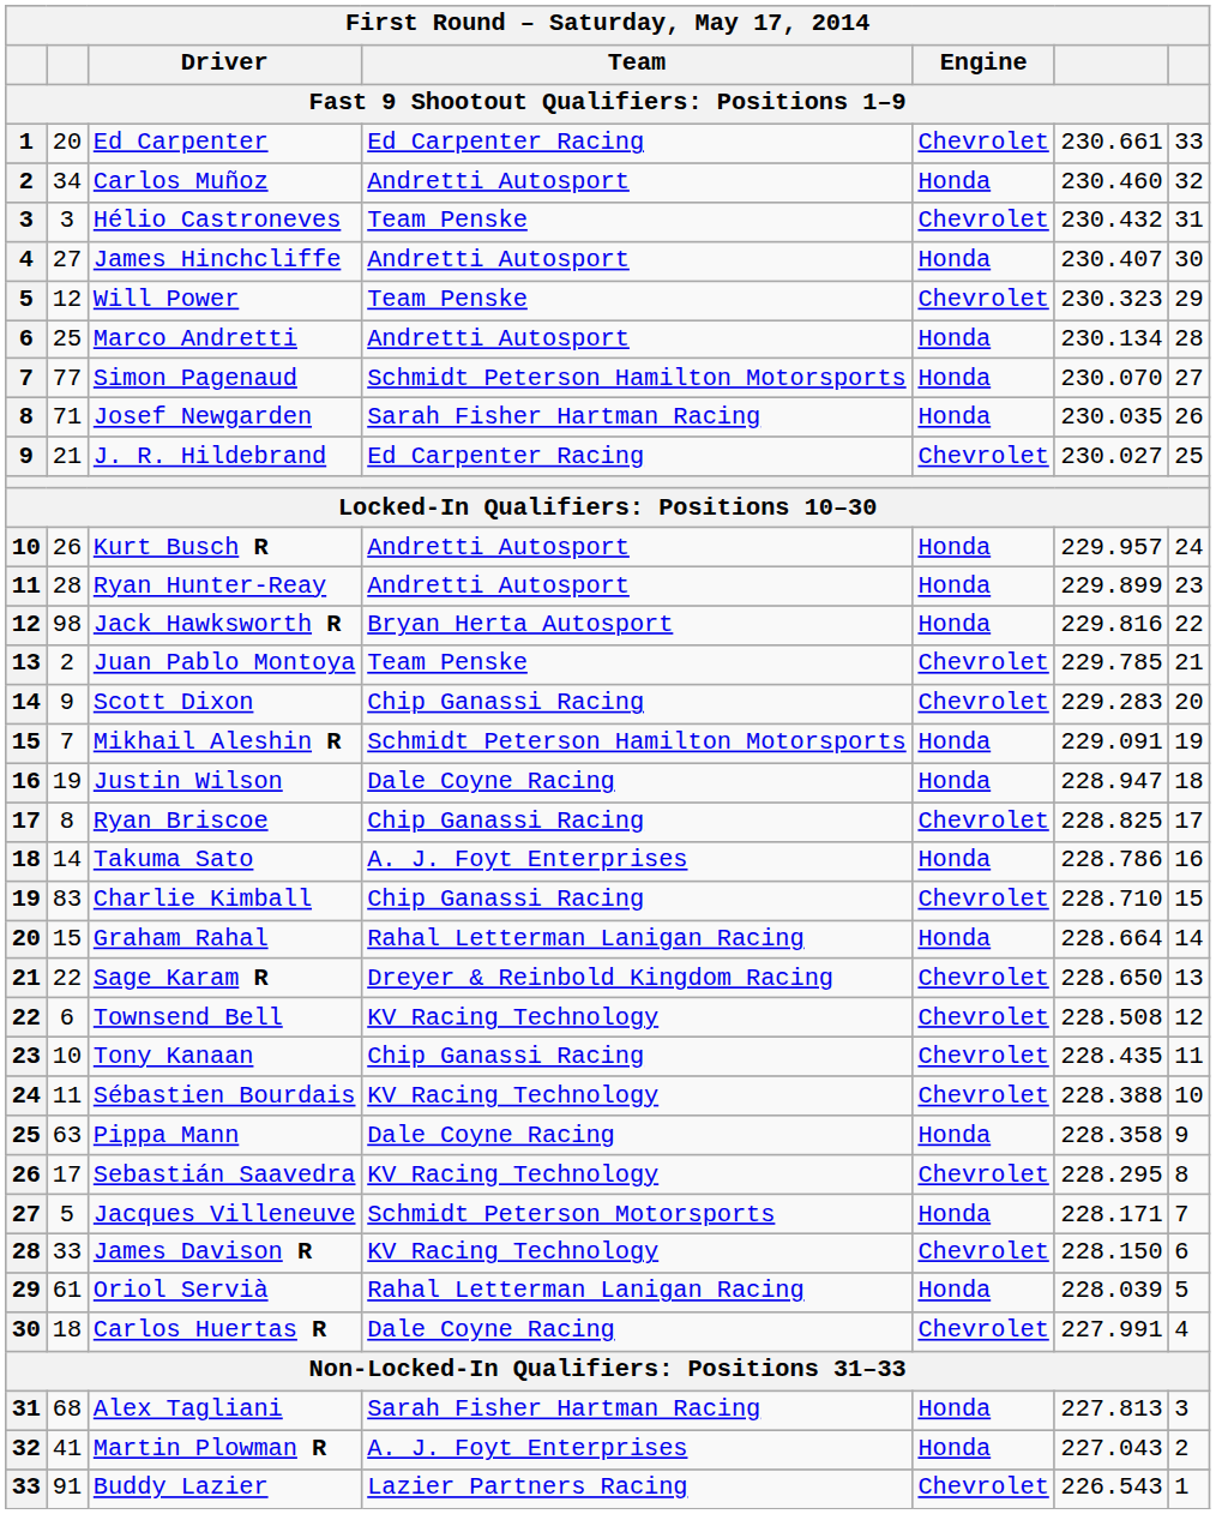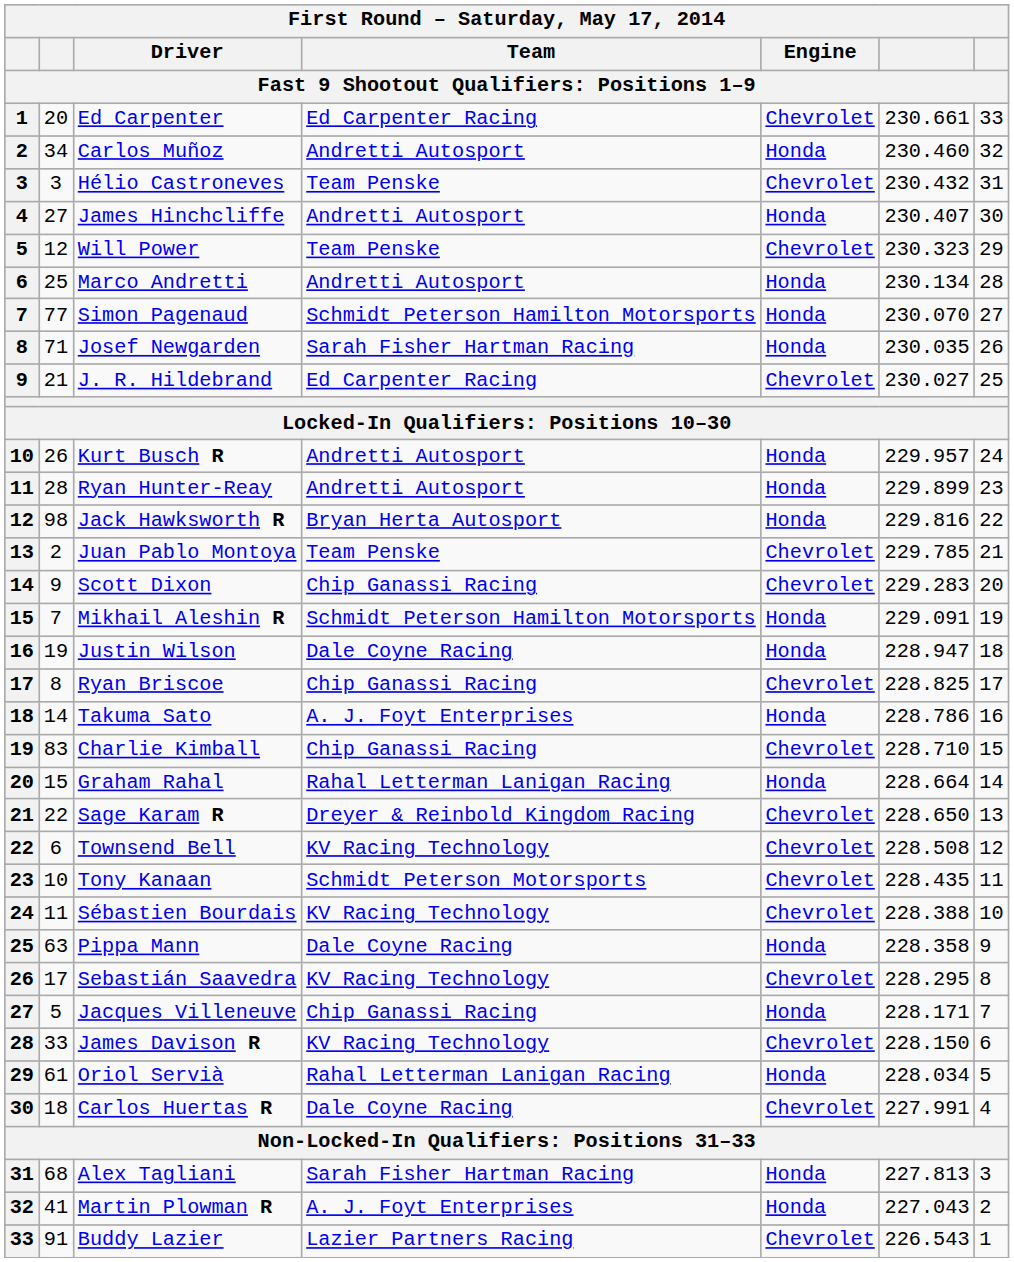Tony Kanaan | Team: Chip Ganassi Racing -> Schmidt Peterson Motorsports
Jacques Villeneuve | Team: Schmidt Peterson Motorsports -> Chip Ganassi Racing
Oriol Servià | column 6: 228.039 -> 228.034
